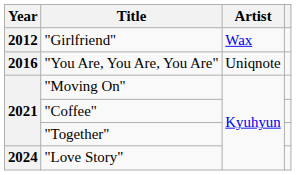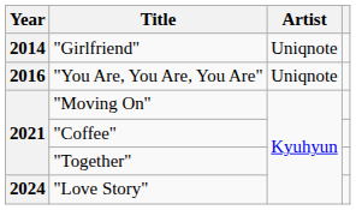"Girlfriend" | Year: 2012 -> 2014
"Girlfriend" | Artist: Wax -> Uniqnote
